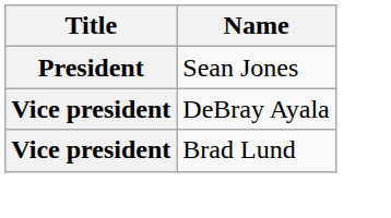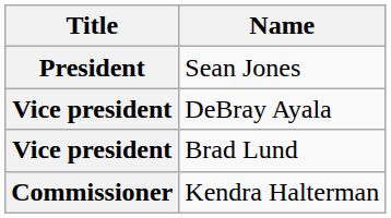+ row: Commissioner | Kendra Halterman
